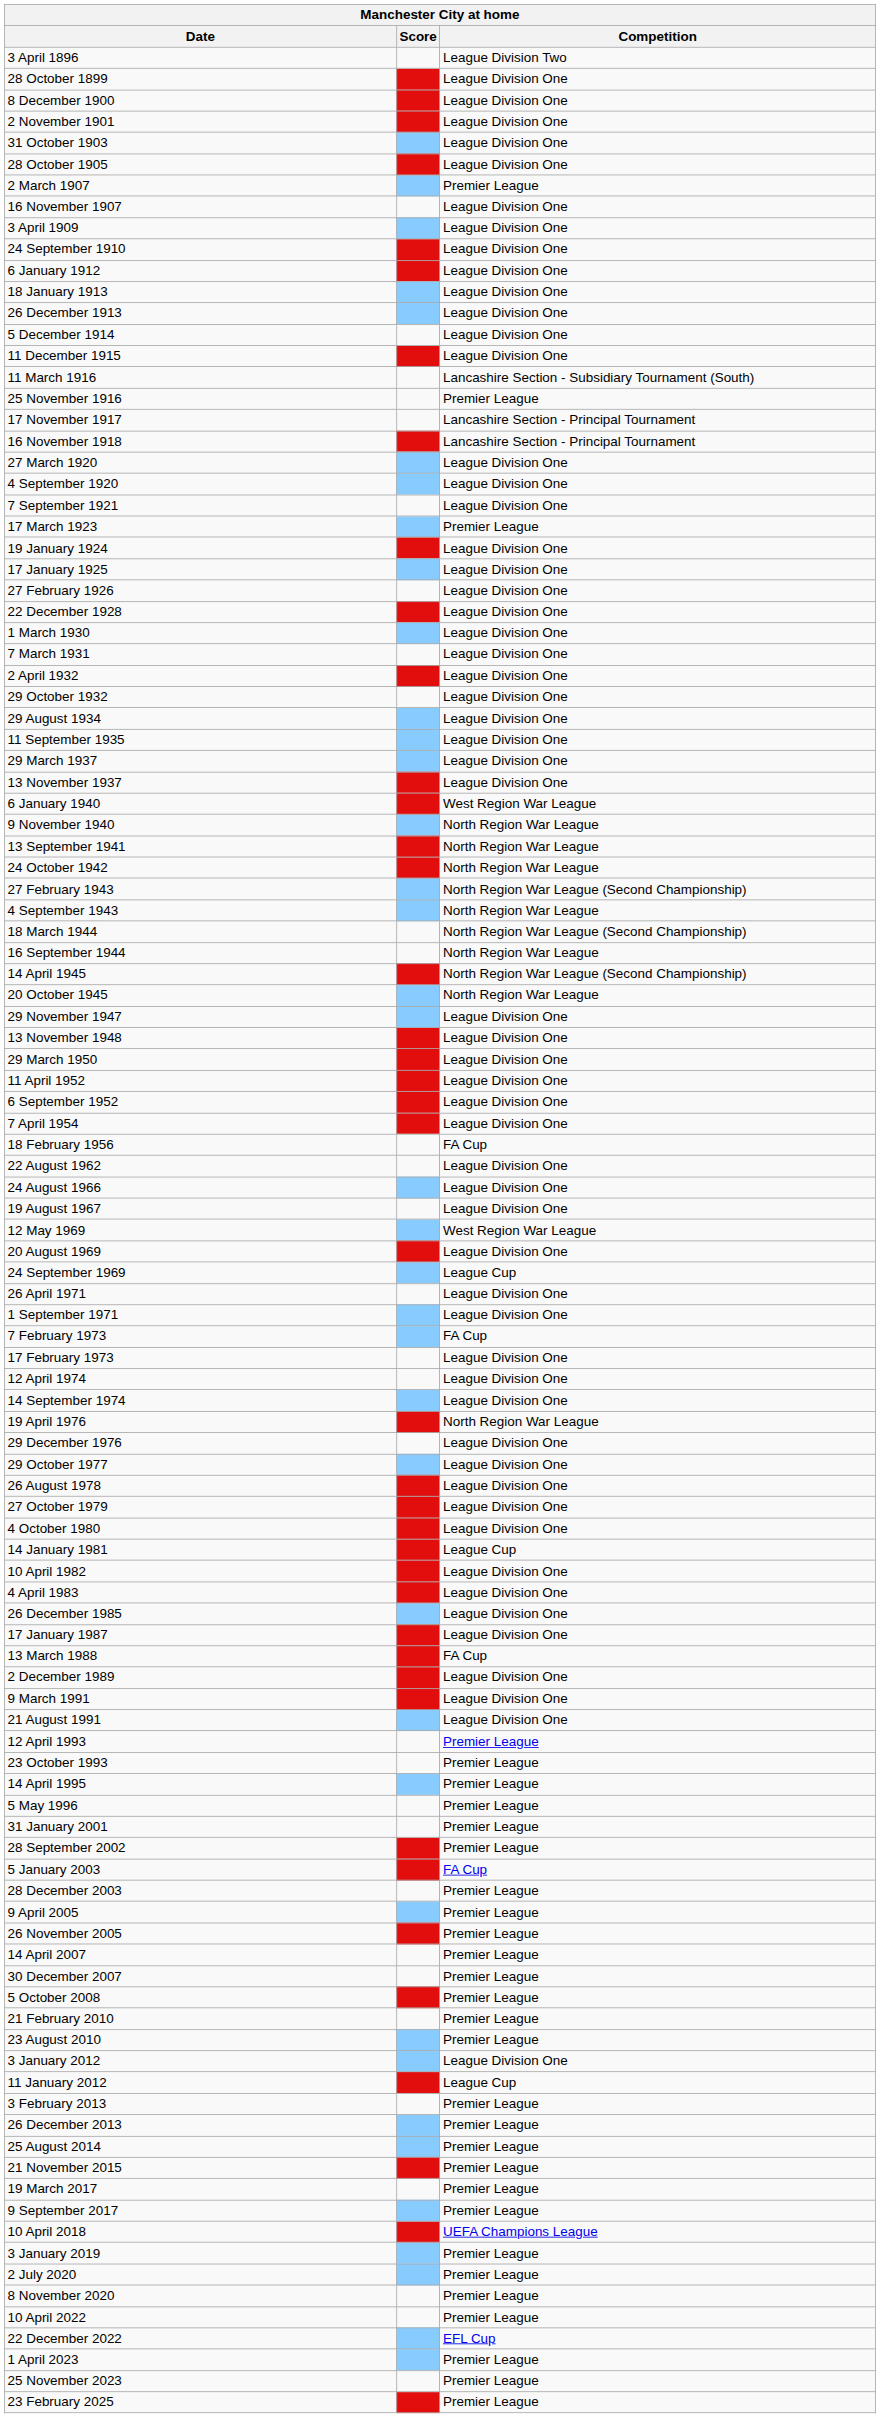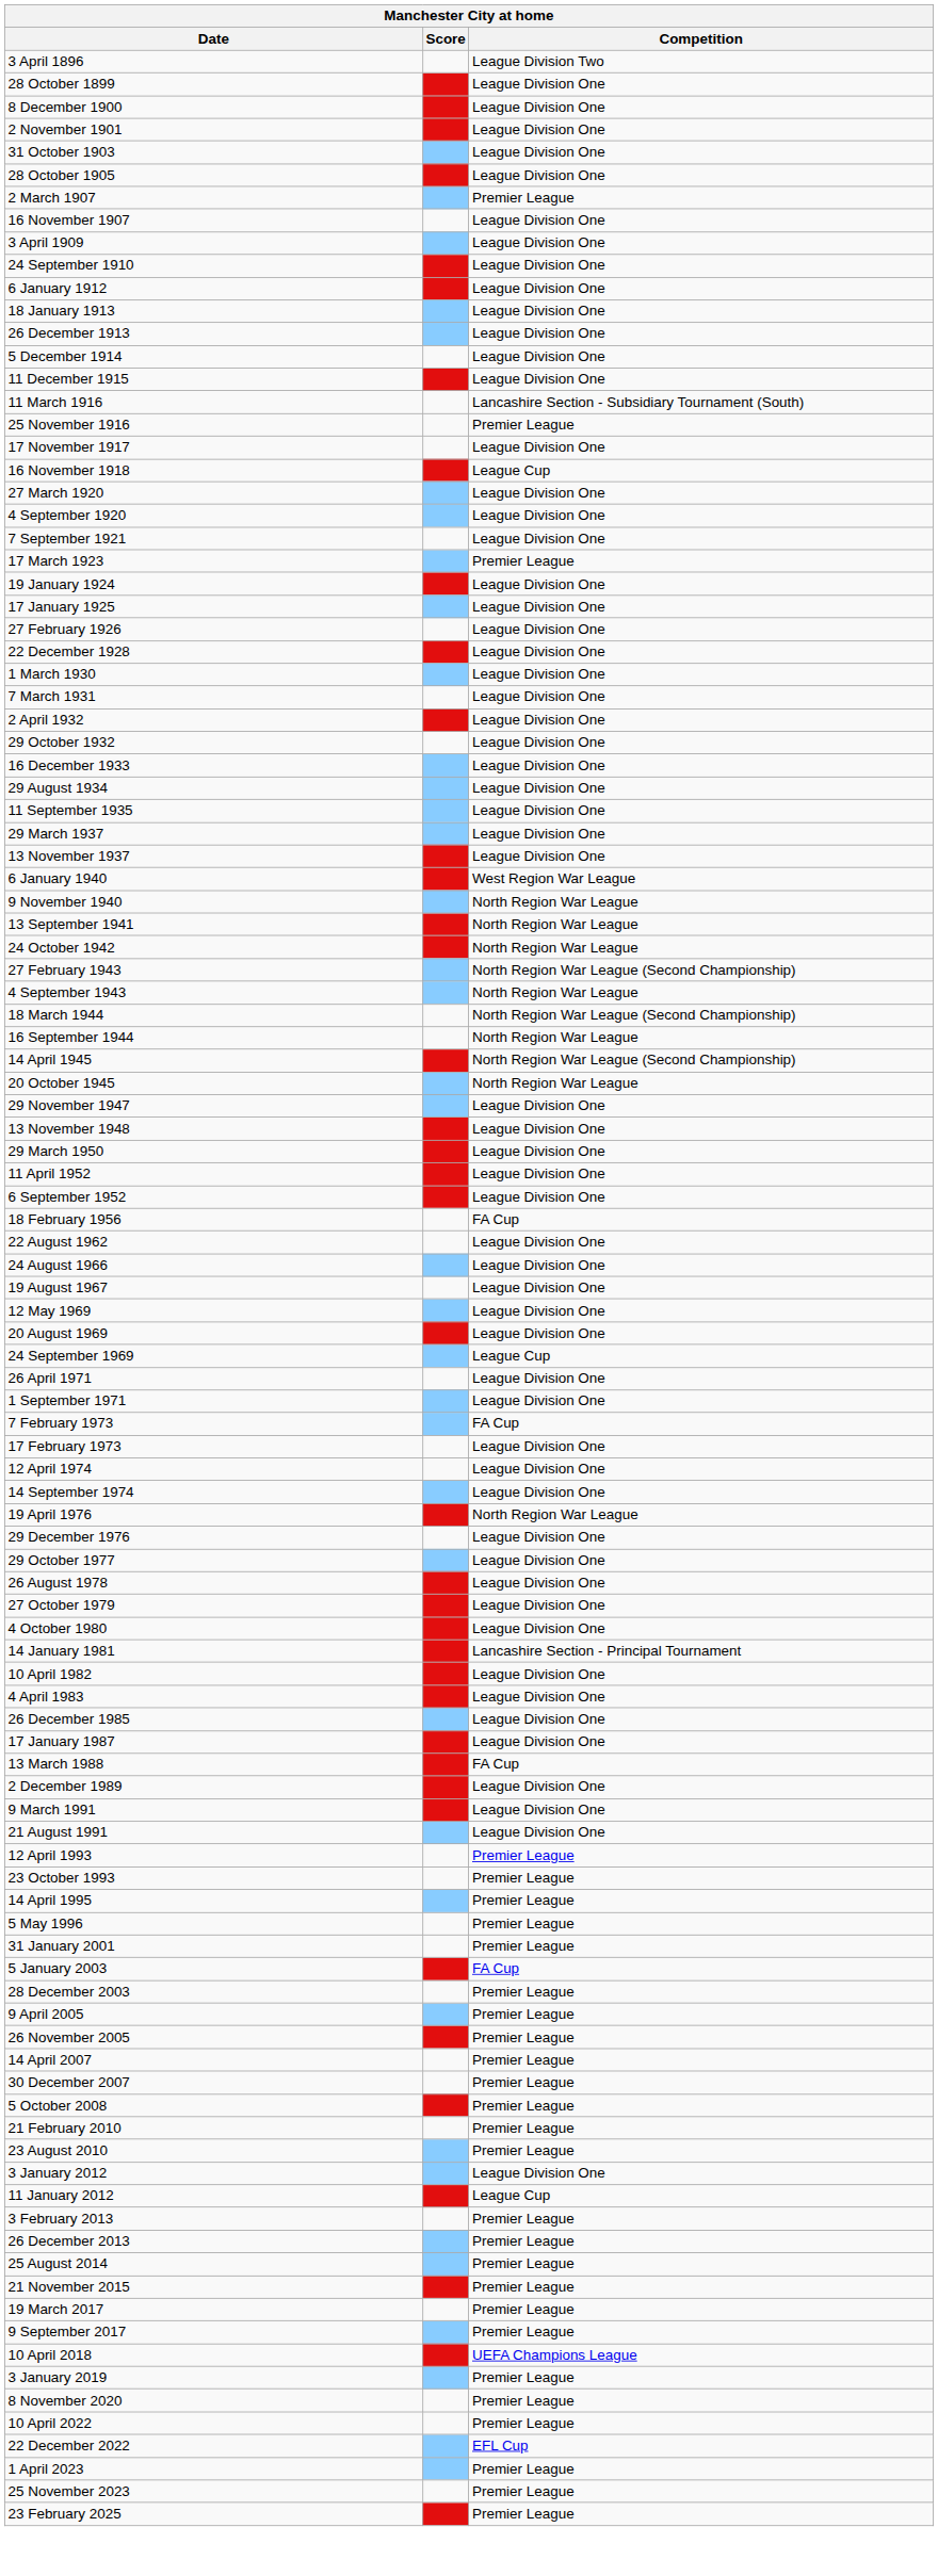17 November 1917 | Competition: Lancashire Section - Principal Tournament -> League Division One
16 November 1918 | Competition: Lancashire Section - Principal Tournament -> League Cup
+ row: 16 December 1933 | League Division One
- row: 7 April 1954 | League Division One
12 May 1969 | Competition: West Region War League -> League Division One
14 January 1981 | Competition: League Cup -> Lancashire Section - Principal Tournament
- row: 28 September 2002 | Premier League
- row: 2 July 2020 | Premier League
